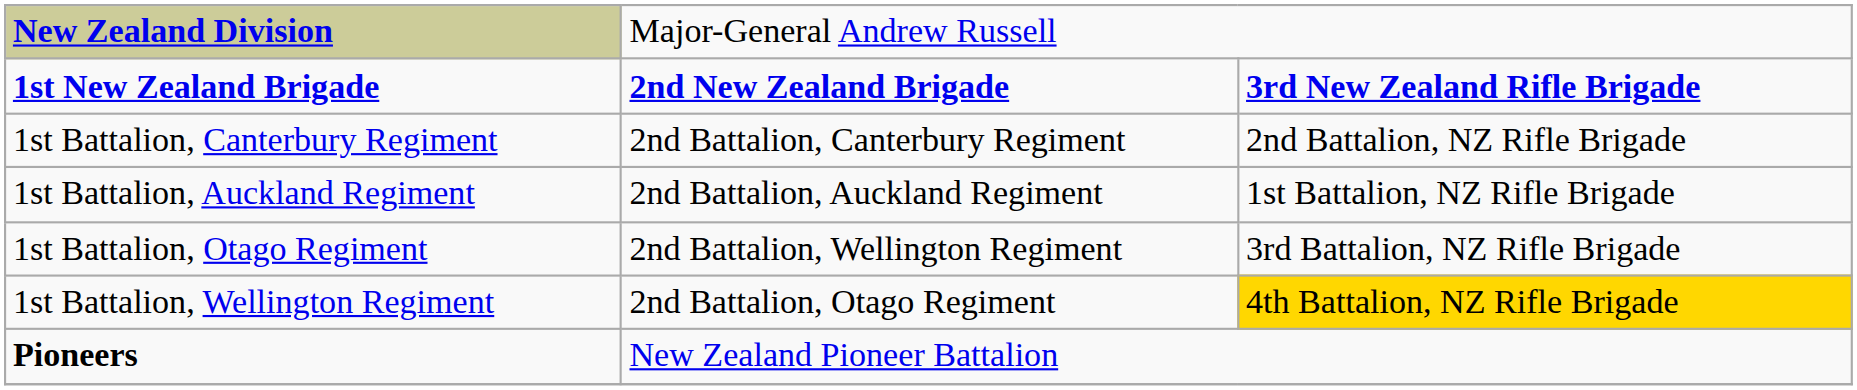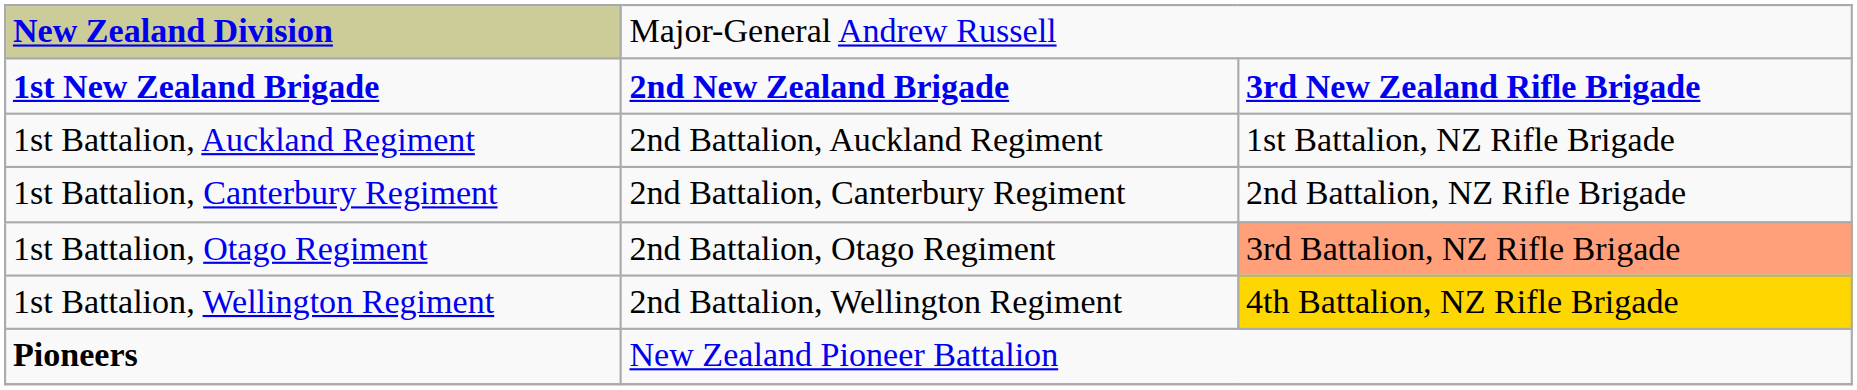rows swapped: 1st Battalion, Auckland Regiment <-> 1st Battalion, Canterbury Regiment
1st Battalion, Otago Regiment | column 2: 2nd Battalion, Wellington Regiment -> 2nd Battalion, Otago Regiment
1st Battalion, Otago Regiment | column 3: no background -> lightsalmon background
1st Battalion, Wellington Regiment | column 2: 2nd Battalion, Otago Regiment -> 2nd Battalion, Wellington Regiment
